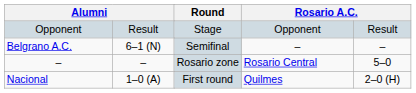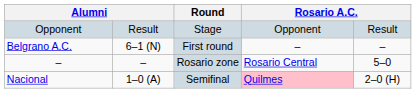Belgrano A.C. | Round: Semifinal -> First round
Nacional | Round: First round -> Semifinal
Nacional | column 5: no background -> pink background
